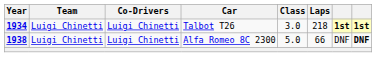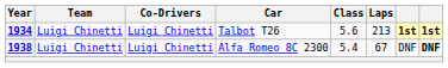1934 | Class: 3.0 -> 5.6
1934 | Laps: 218 -> 213
1938 | Class: 5.0 -> 5.4
1938 | Laps: 66 -> 67
